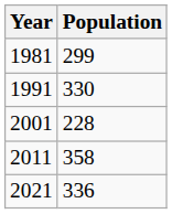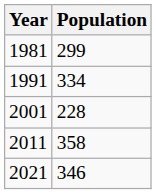1991 | Population: 330 -> 334
2021 | Population: 336 -> 346
